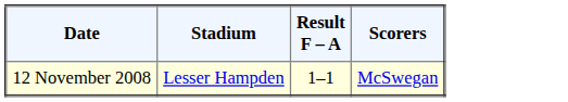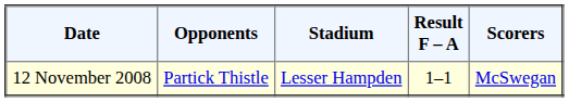+ column: Opponents | Partick Thistle
